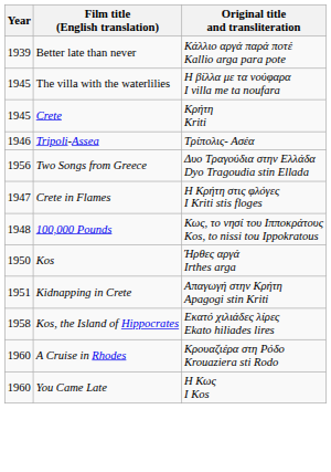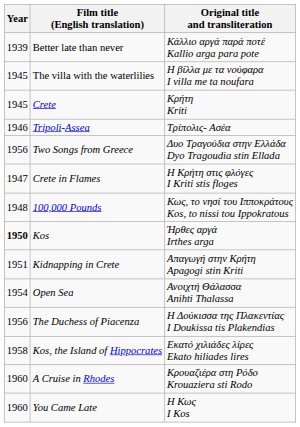Kos | Year: normal -> bold
+ row: 1954 | Open Sea | Ανοιχτή Θάλασσα Anihti Thalassa
+ row: 1956 | The Duchess of Piacenza | Η Δούκισσα της Πλακεντίας I Doukissa tis Plakendias
